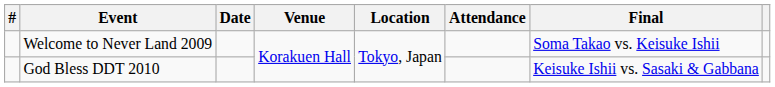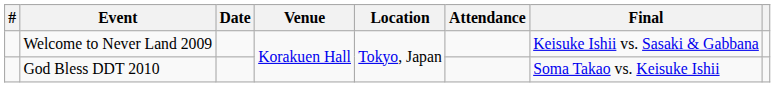Welcome to Never Land 2009 | Final: Soma Takao vs. Keisuke Ishii -> Keisuke Ishii vs. Sasaki & Gabbana
God Bless DDT 2010 | Final: Keisuke Ishii vs. Sasaki & Gabbana -> Soma Takao vs. Keisuke Ishii
